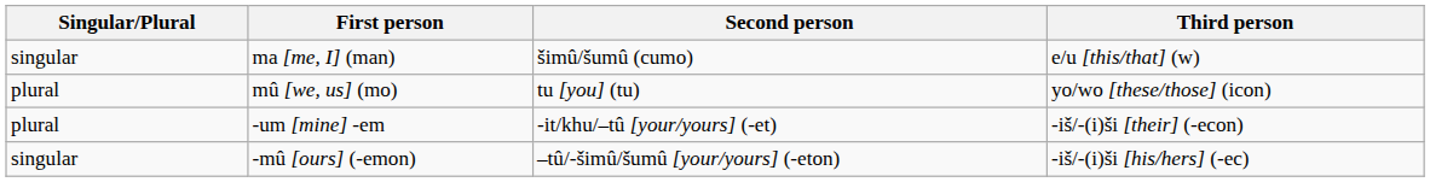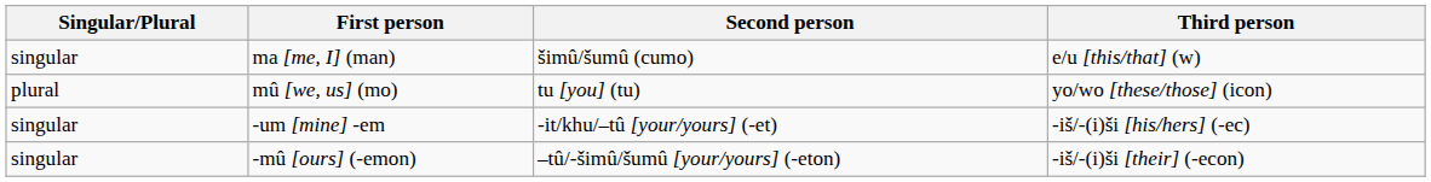-um [mine] -em | Singular/Plural: plural -> singular
-um [mine] -em | Third person: -iš/-(i)ši [their] (-econ) -> -iš/-(i)ši [his/hers] (-ec)
-mû [ours] (-emon) | Third person: -iš/-(i)ši [his/hers] (-ec) -> -iš/-(i)ši [their] (-econ)
